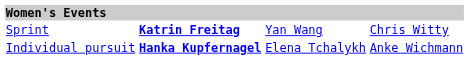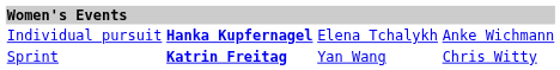rows swapped: Sprint <-> Individual pursuit
